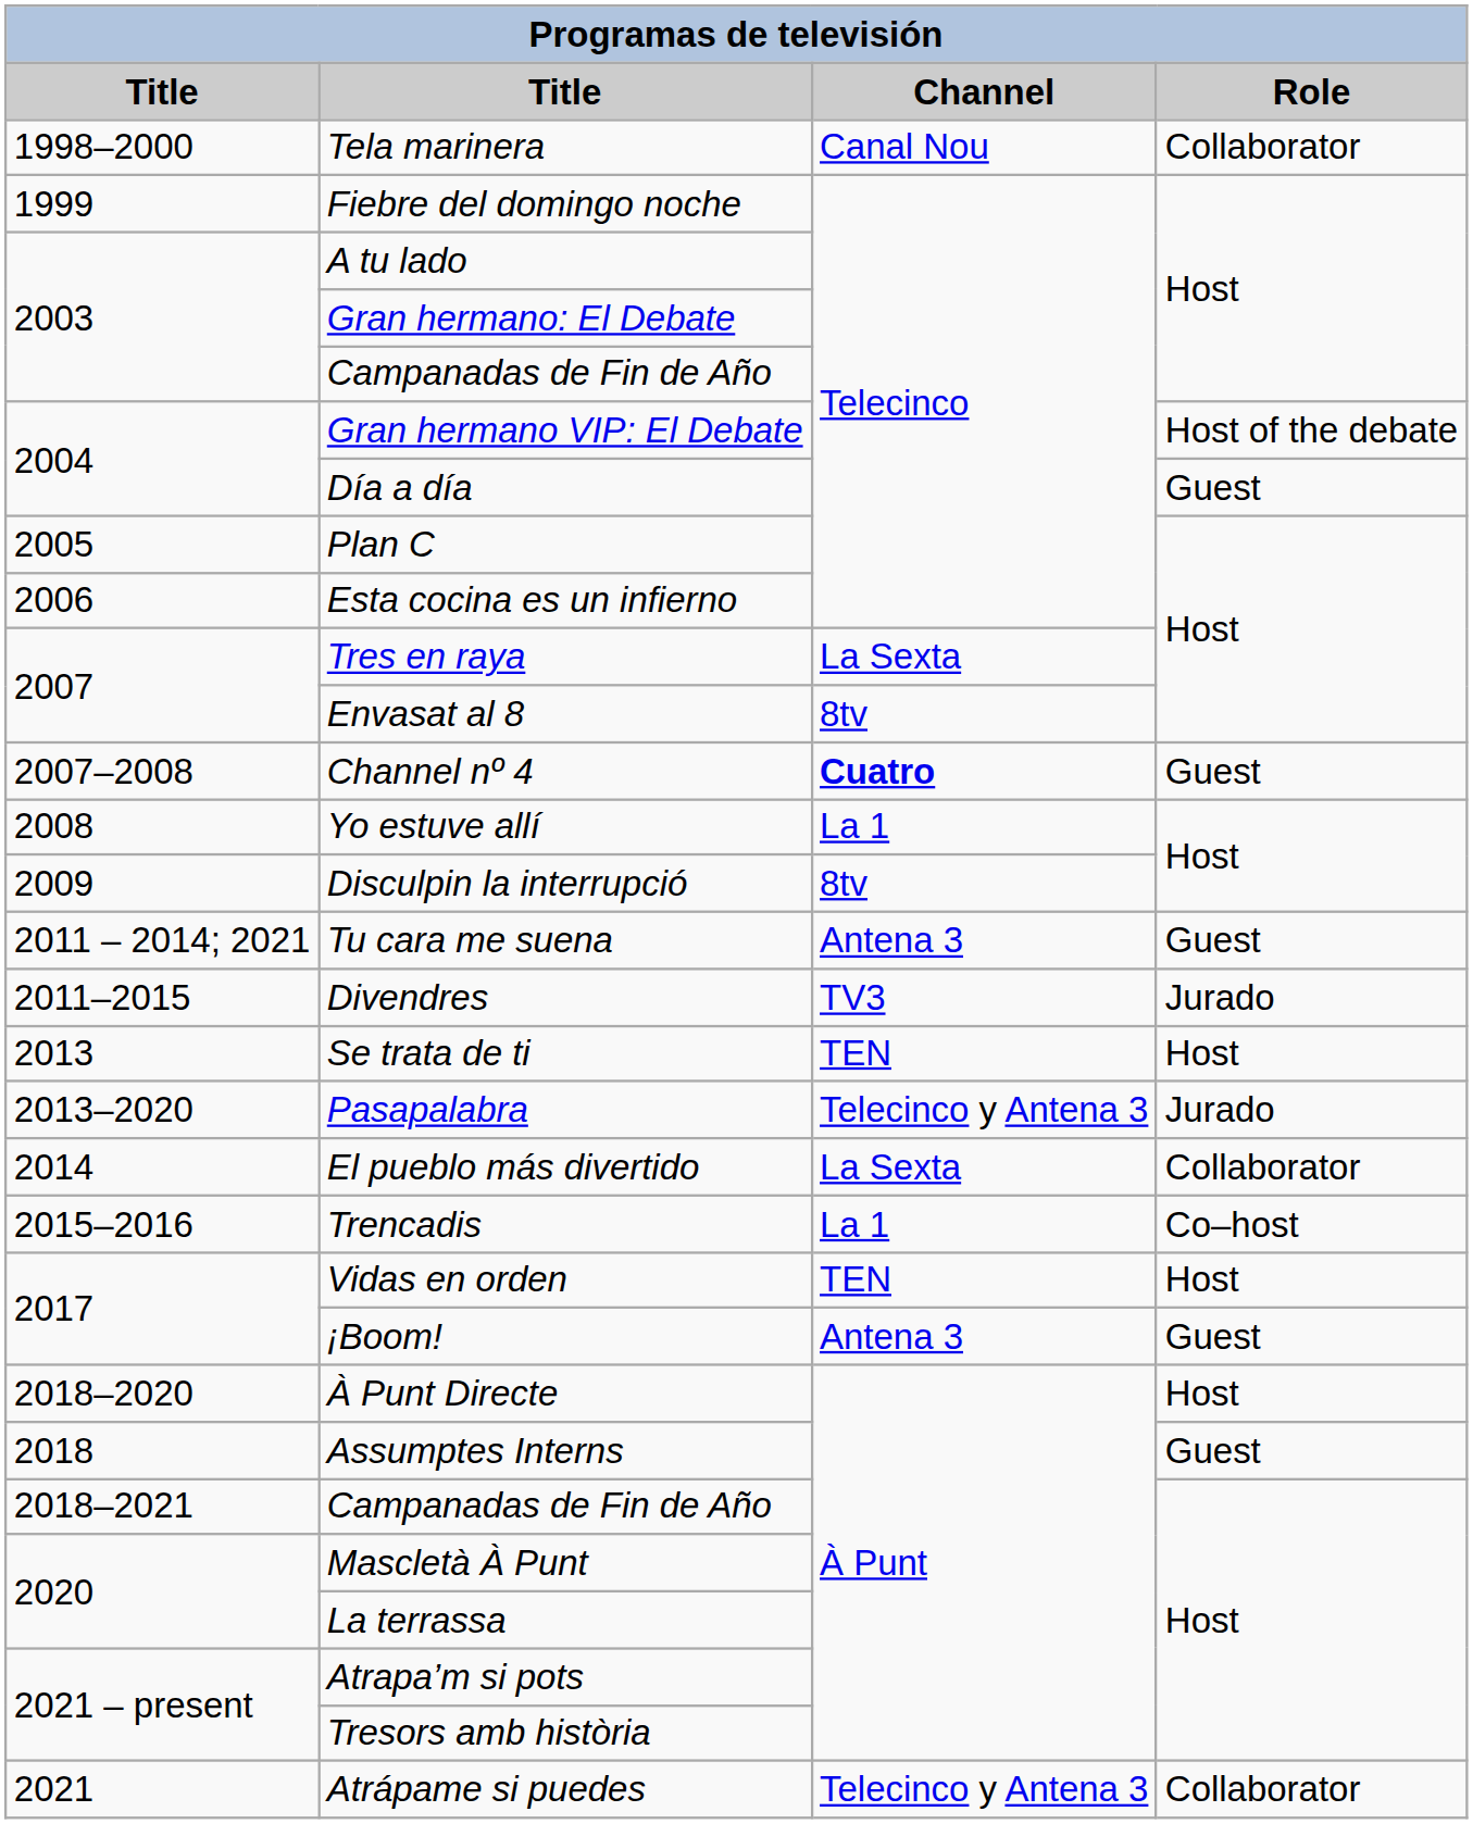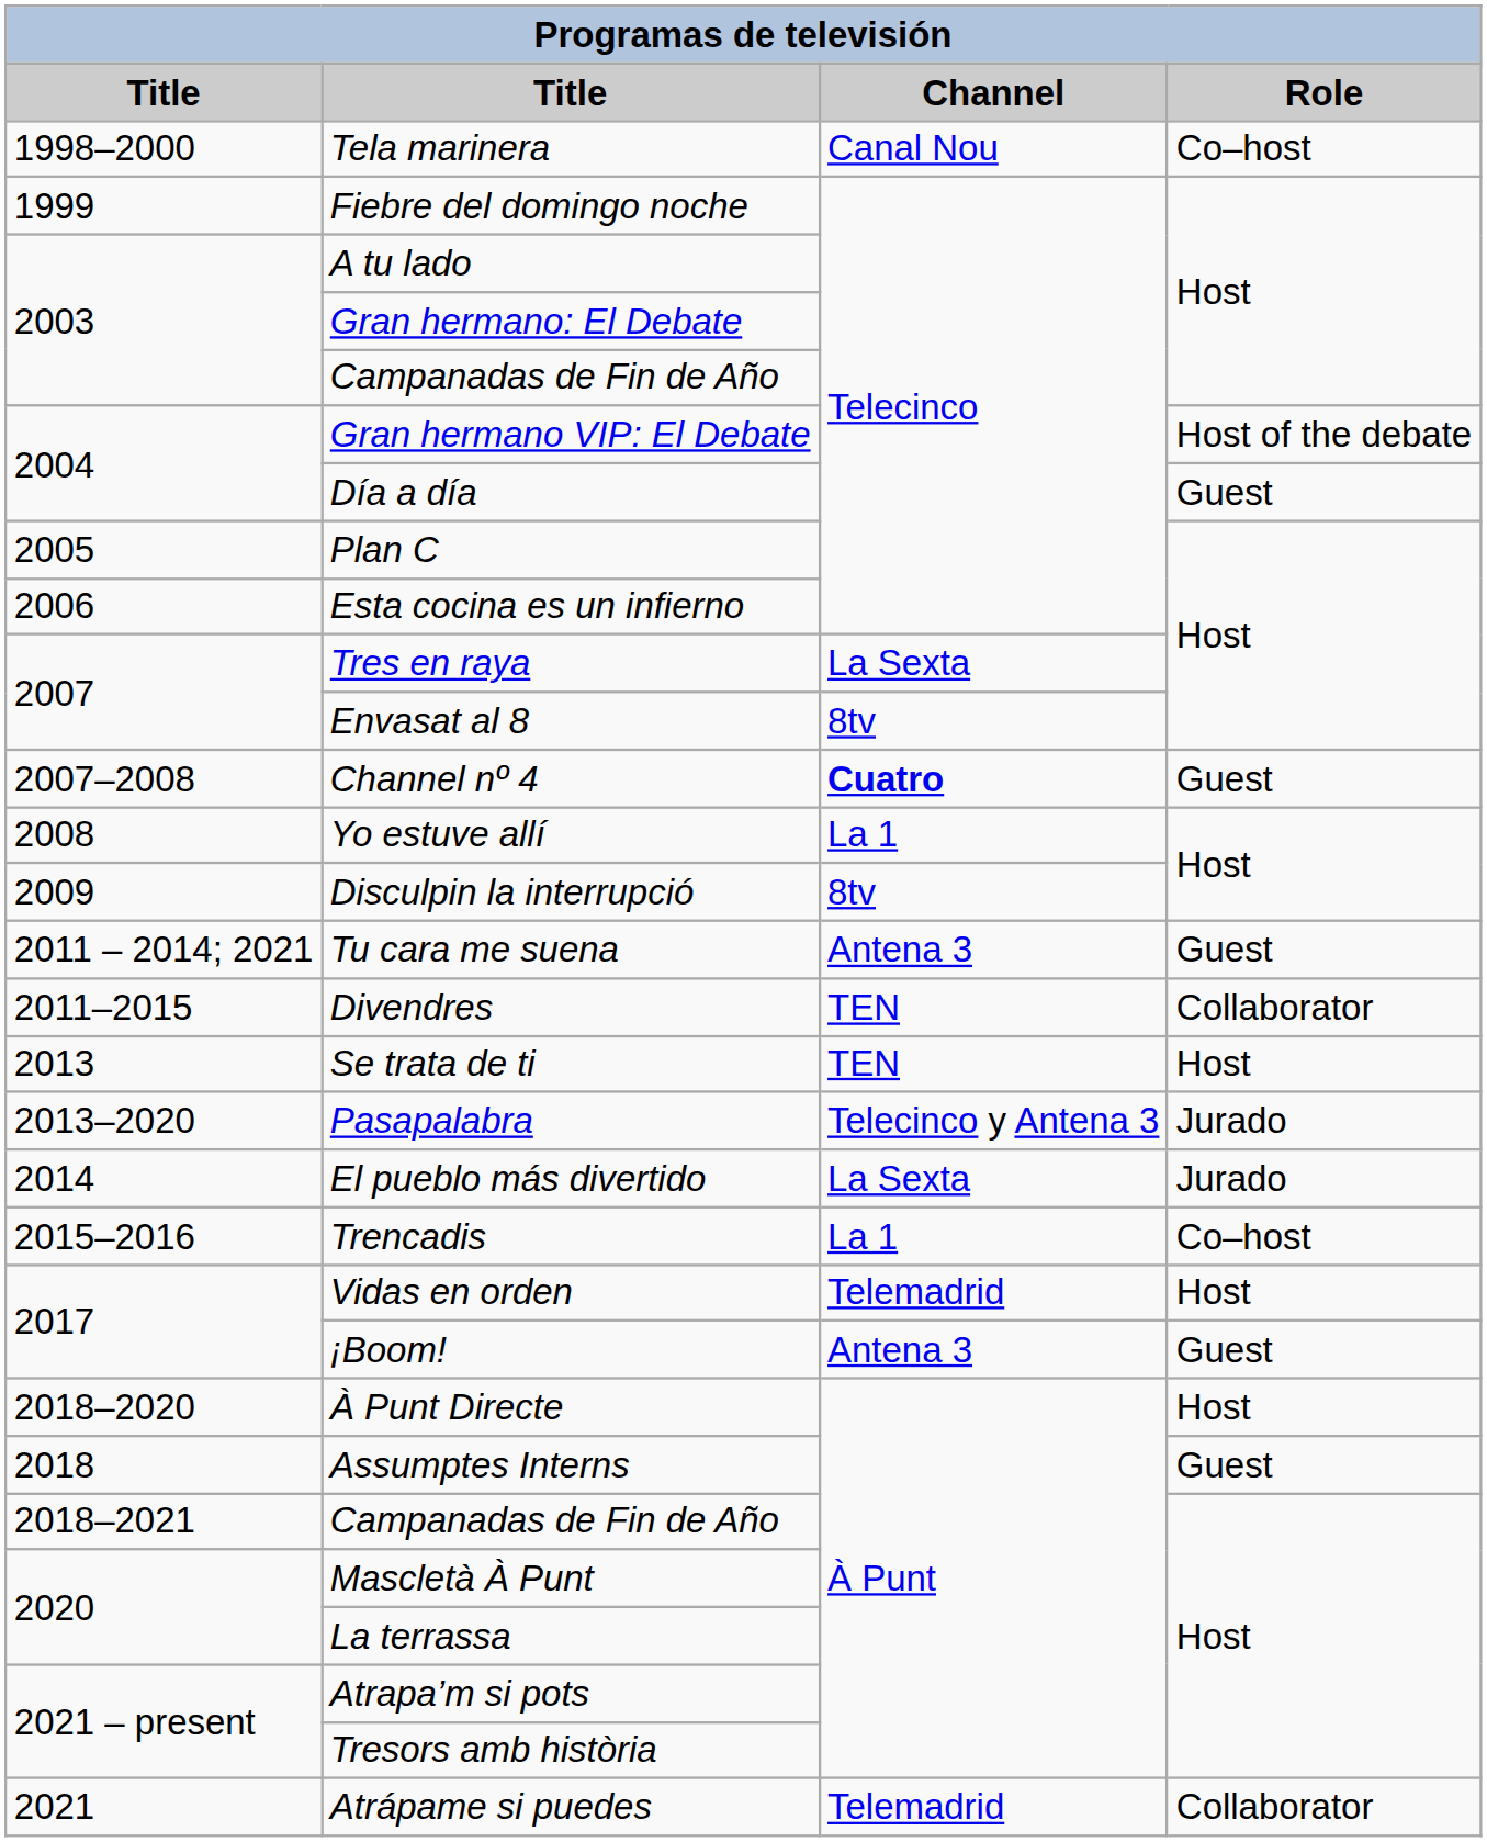Tela marinera | Role: Collaborator -> Co–host
Divendres | Channel: TV3 -> TEN
Divendres | Role: Jurado -> Collaborator
El pueblo más divertido | Role: Collaborator -> Jurado
Vidas en orden | Channel: TEN -> Telemadrid
Atrápame si puedes | Channel: Telecinco y Antena 3 -> Telemadrid
